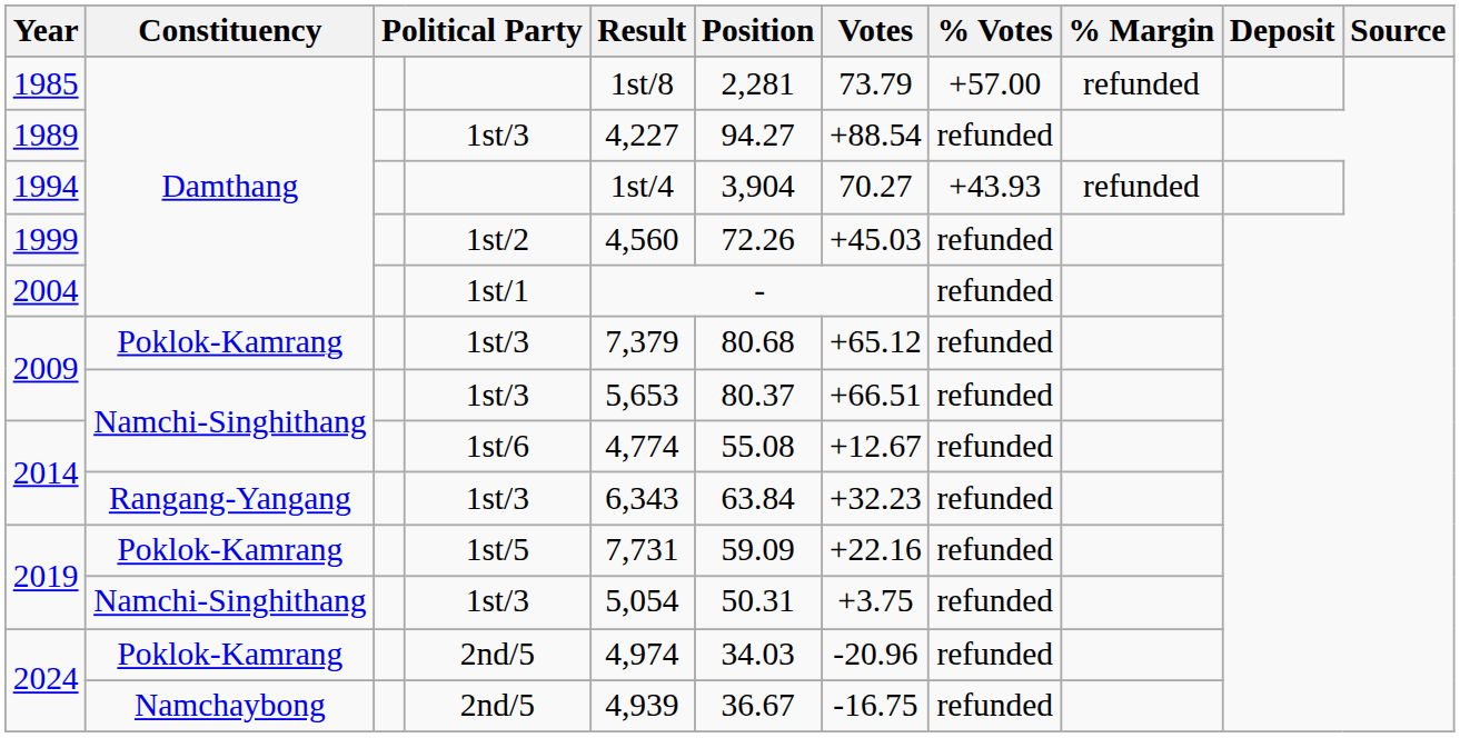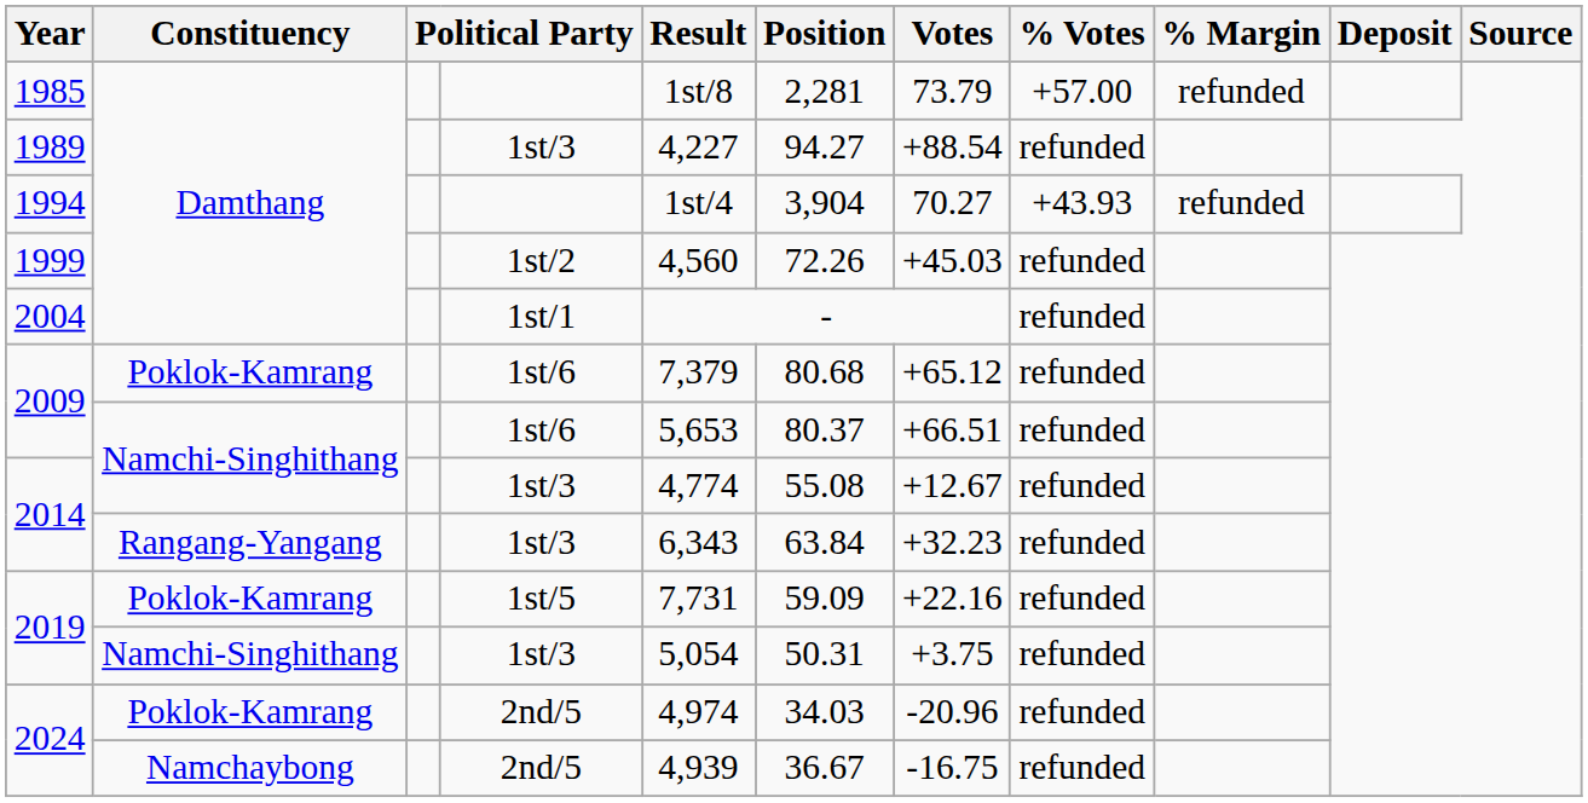2009 / Poklok-Kamrang | column 4: 1st/3 -> 1st/6
2009 / Namchi-Singhithang | column 4: 1st/3 -> 1st/6
2014 / Namchi-Singhithang | column 4: 1st/6 -> 1st/3
